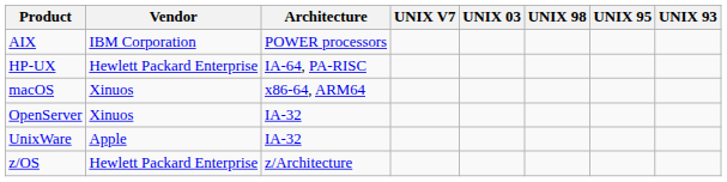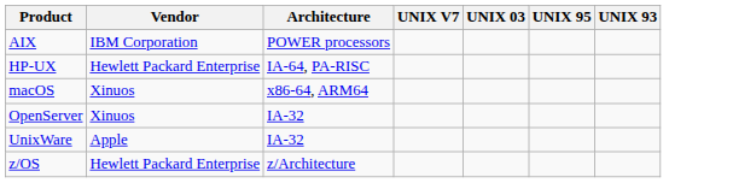- column: UNIX 98
